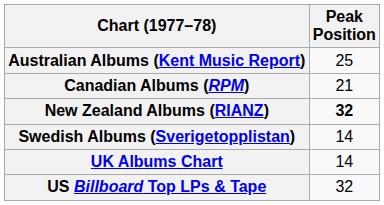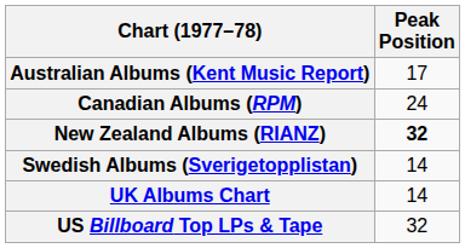Australian Albums (Kent Music Report) | Peak Position: 25 -> 17
Canadian Albums (RPM) | Peak Position: 21 -> 24
